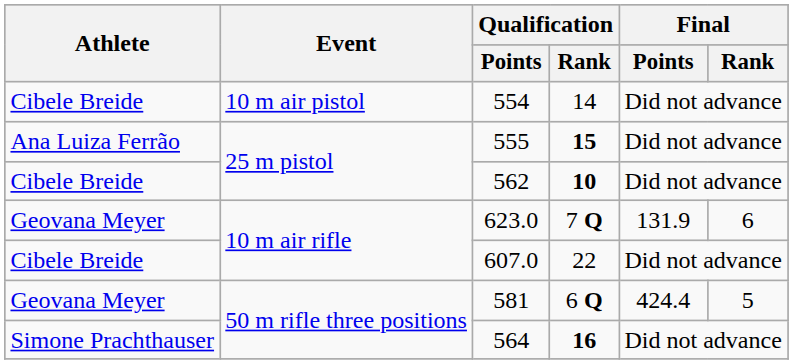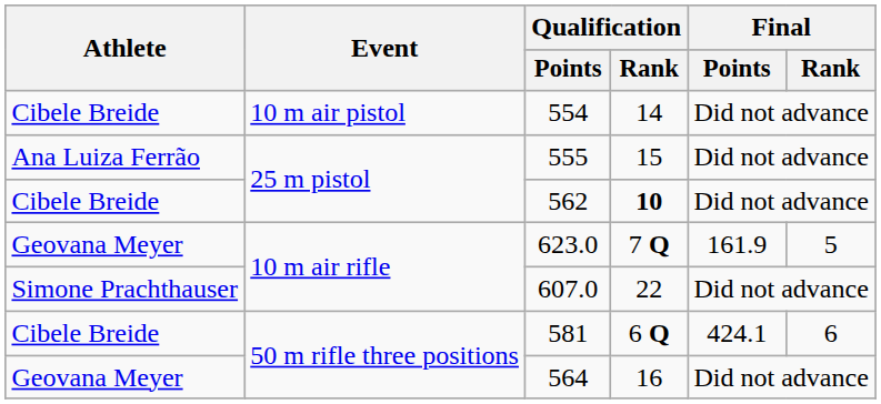555 | Qualification / Rank: bold -> normal
623.0 | Final / Points: 131.9 -> 161.9
623.0 | Final / Rank: 6 -> 5
607.0 | Athlete: Cibele Breide -> Simone Prachthauser
581 | Athlete: Geovana Meyer -> Cibele Breide
581 | Final / Points: 424.4 -> 424.1
581 | Final / Rank: 5 -> 6
564 | Athlete: Simone Prachthauser -> Geovana Meyer
564 | Qualification / Rank: bold -> normal
